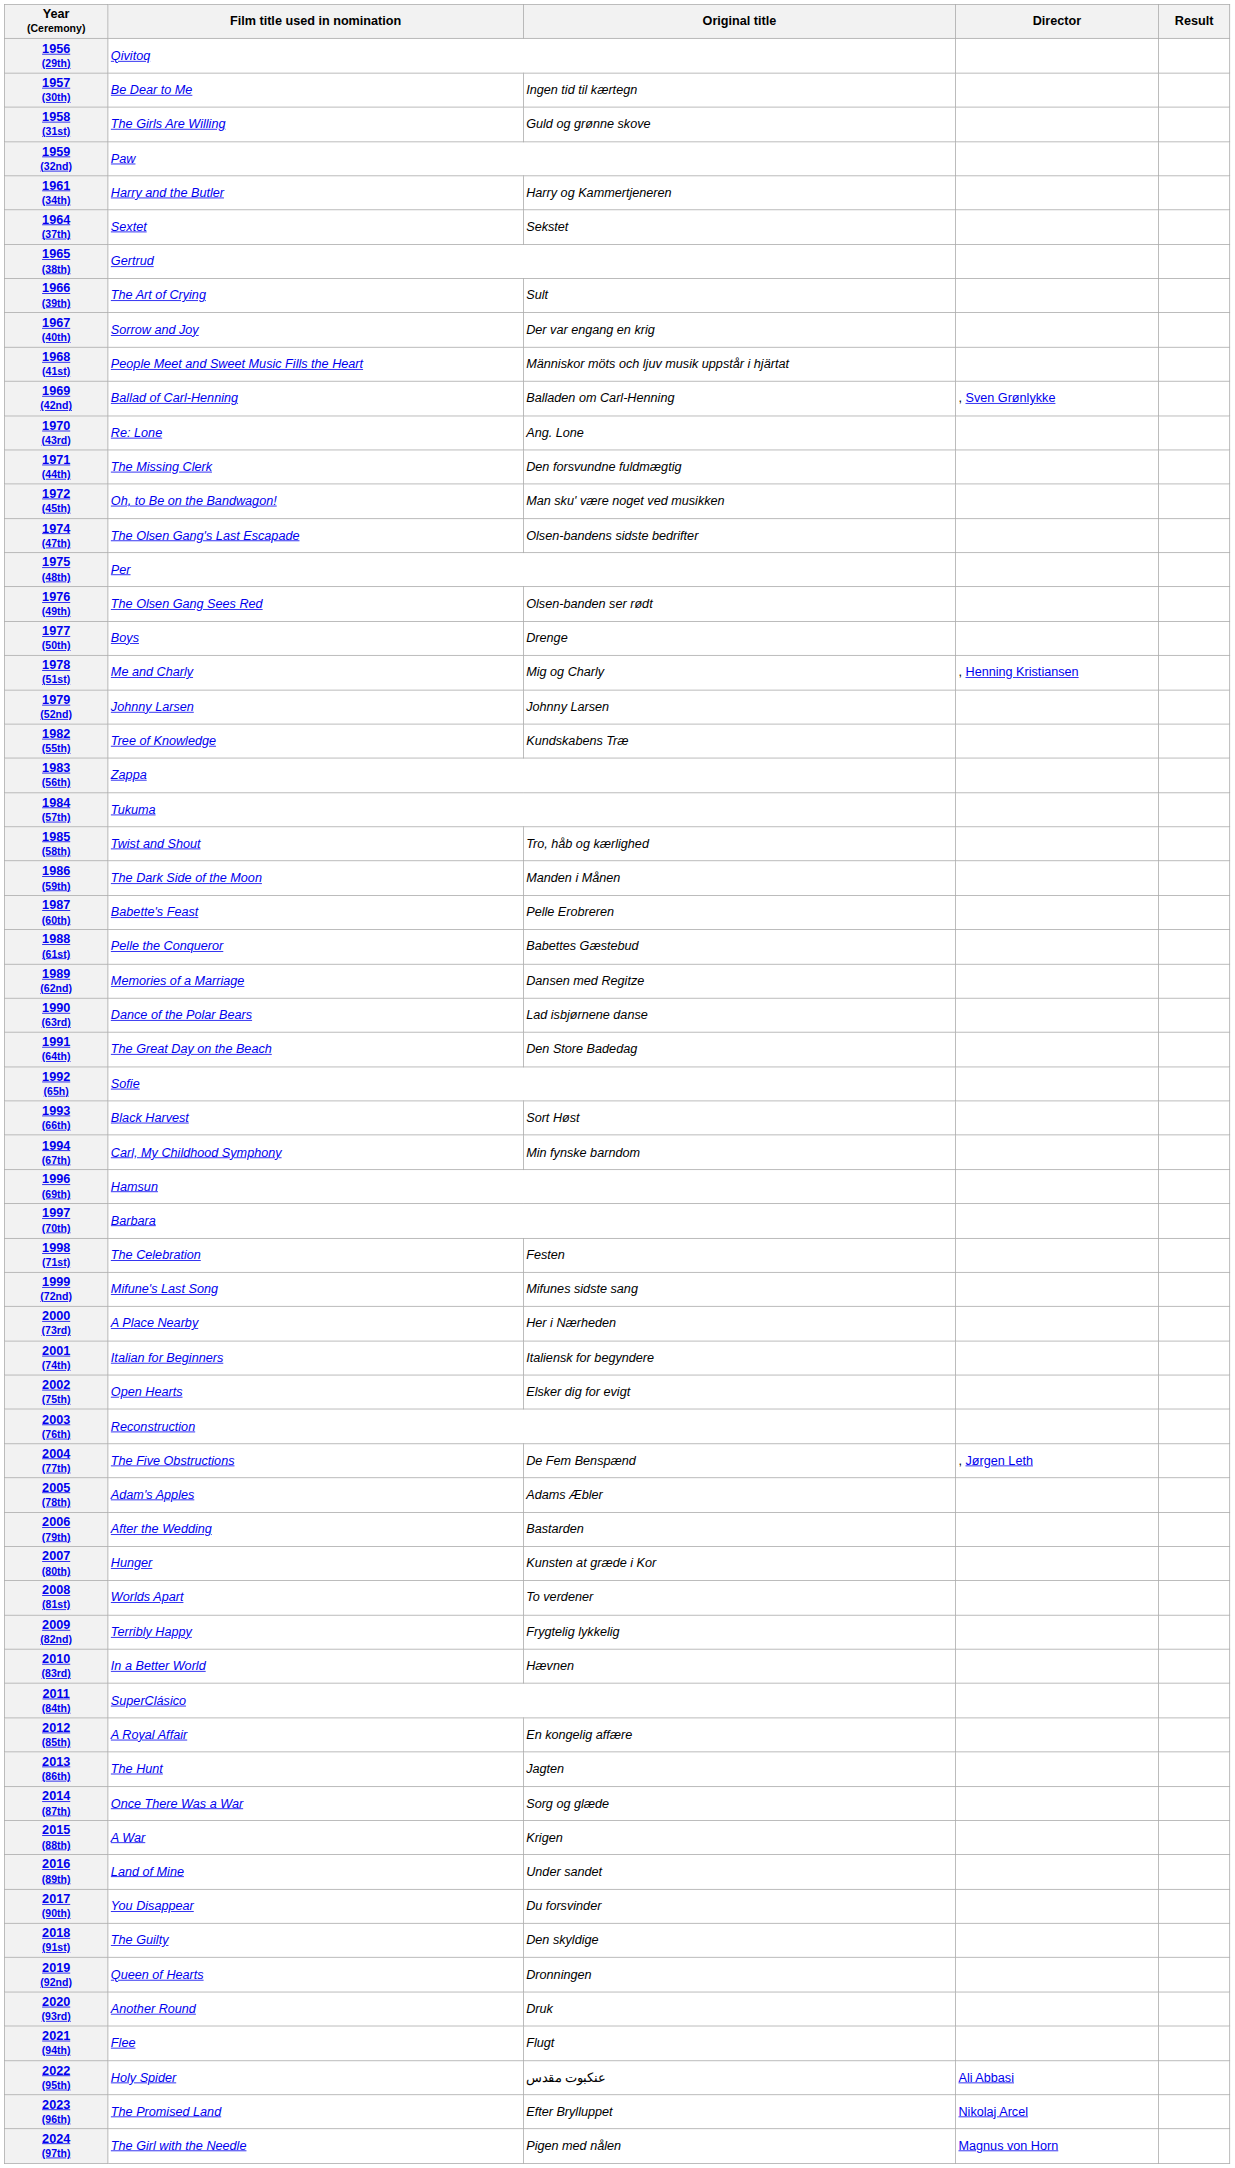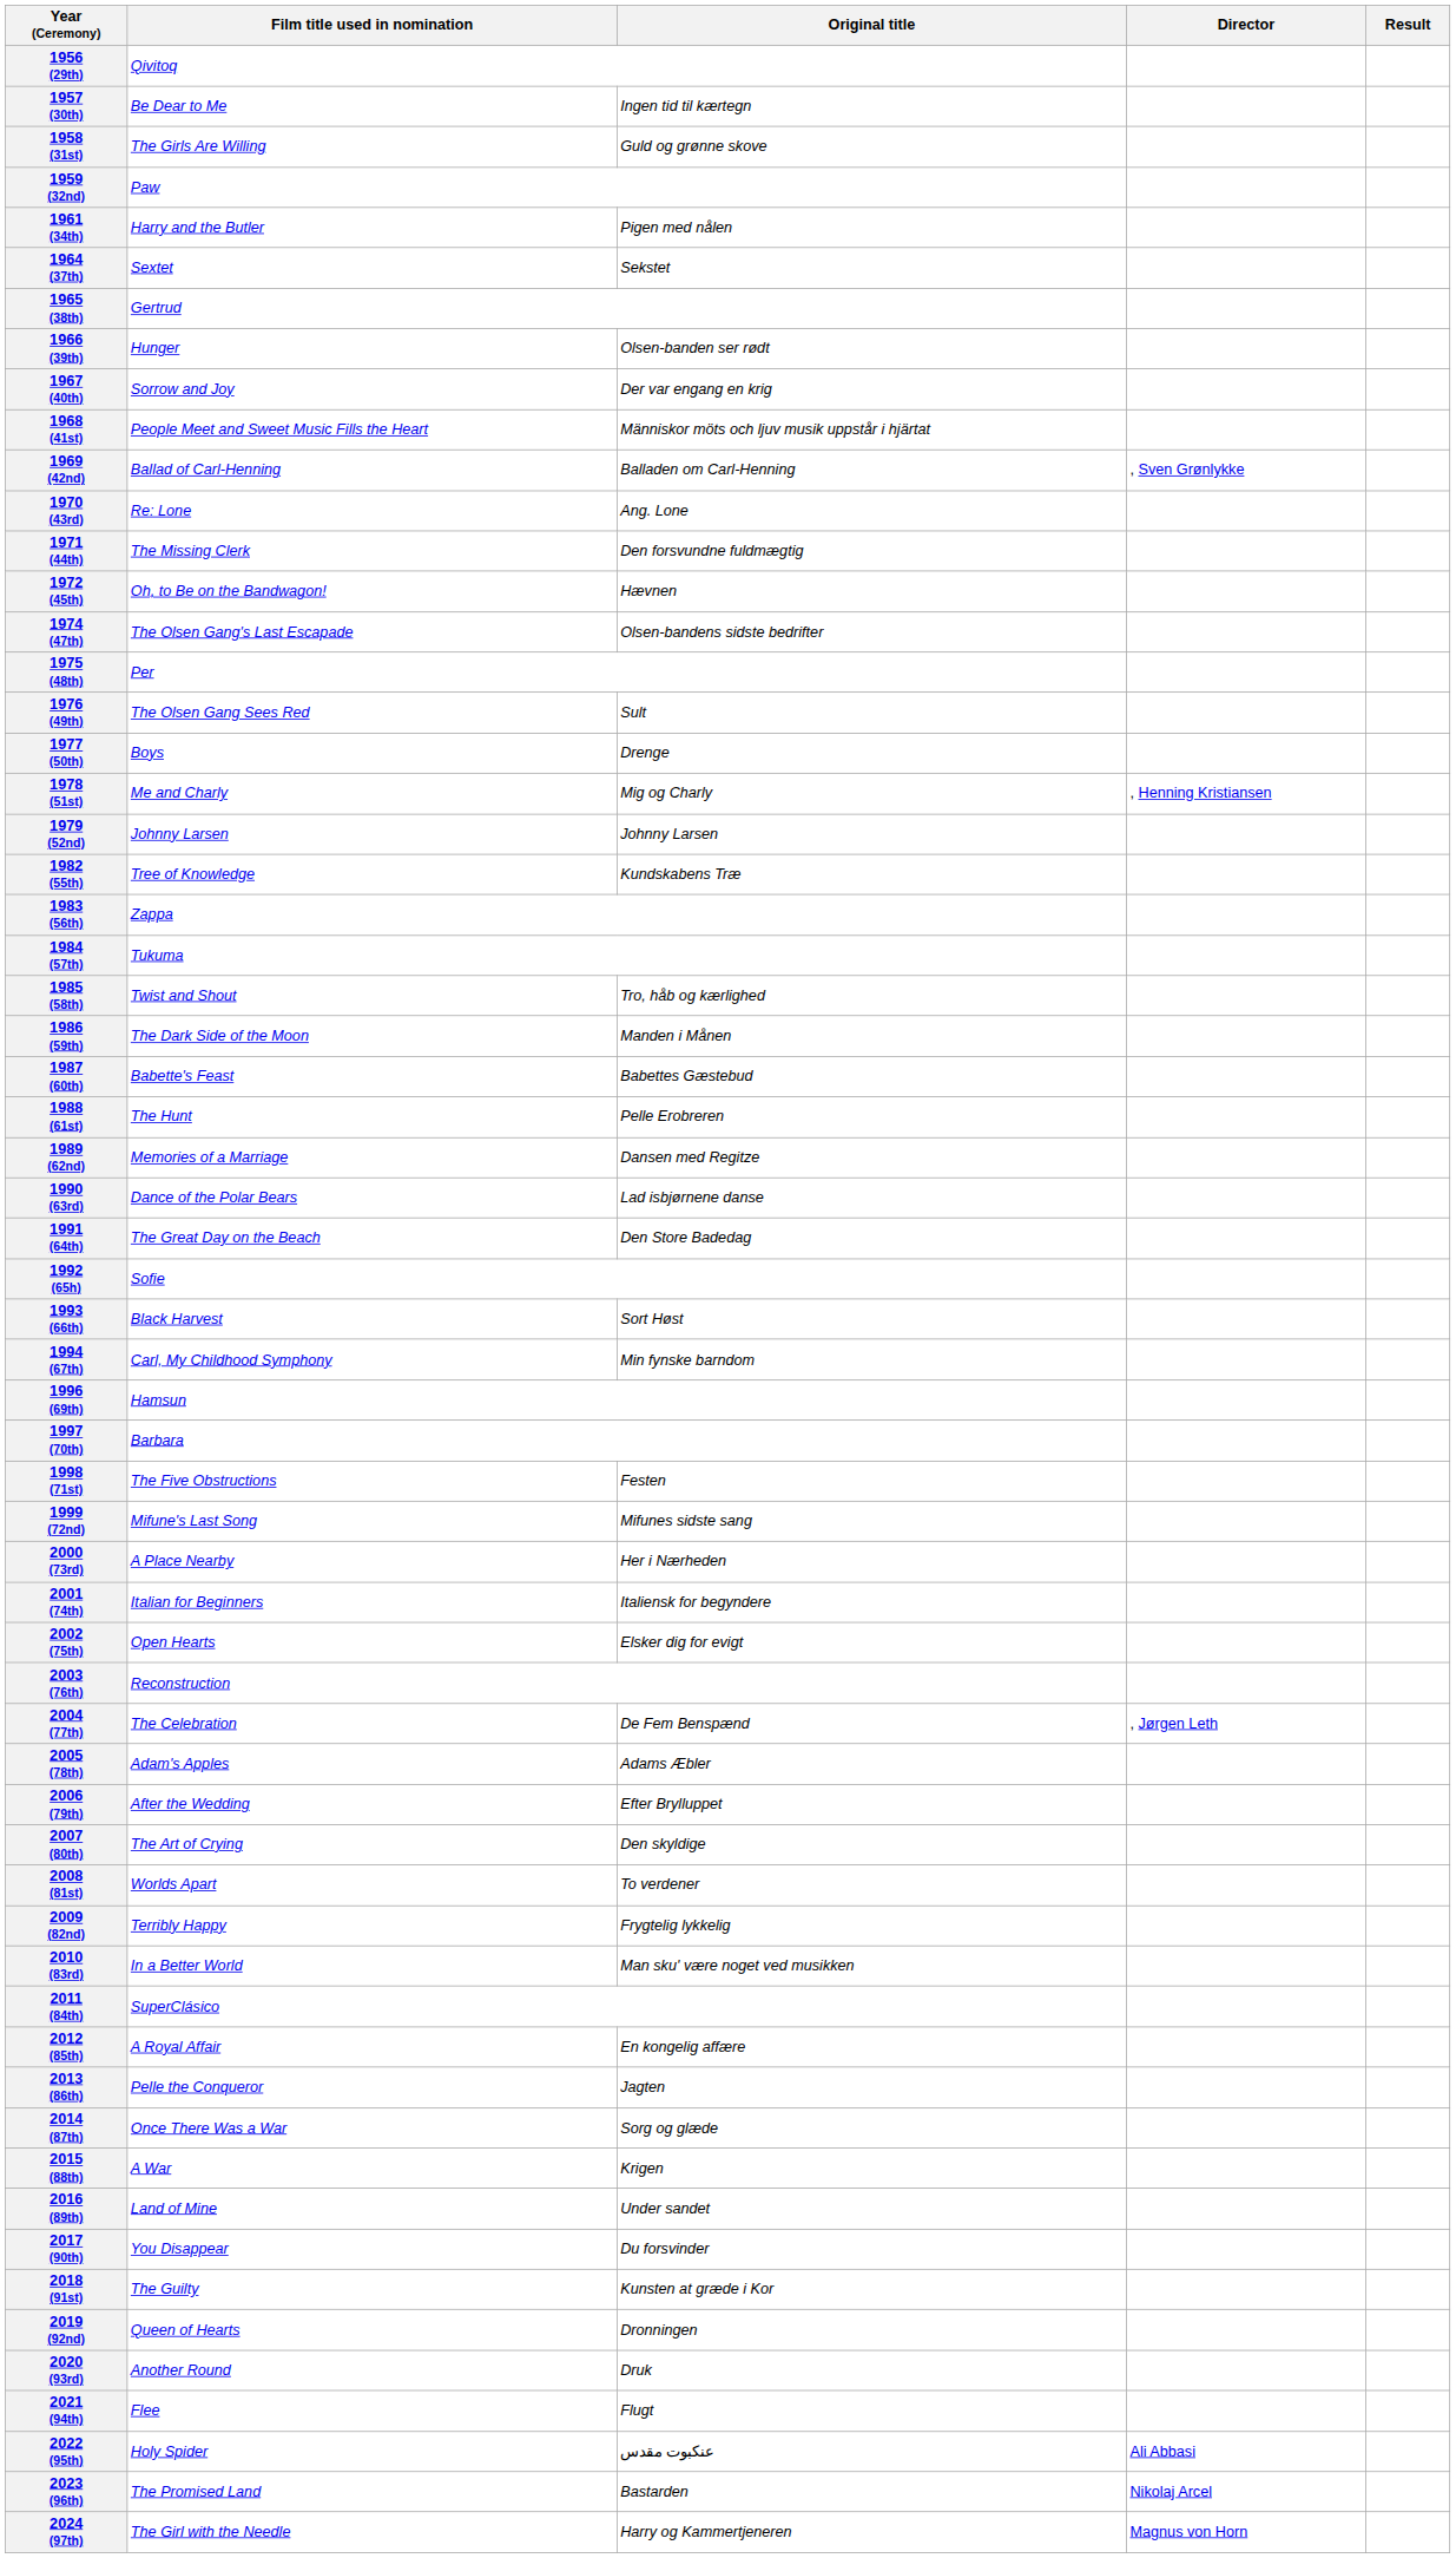1961 (34th) | Original title: Harry og Kammertjeneren -> Pigen med nålen
1966 (39th) | Film title used in nomination: The Art of Crying -> Hunger
1966 (39th) | Original title: Sult -> Olsen-banden ser rødt
1972 (45th) | Original title: Man sku' være noget ved musikken -> Hævnen
1976 (49th) | Original title: Olsen-banden ser rødt -> Sult
1987 (60th) | Original title: Pelle Erobreren -> Babettes Gæstebud
1988 (61st) | Film title used in nomination: Pelle the Conqueror -> The Hunt
1988 (61st) | Original title: Babettes Gæstebud -> Pelle Erobreren
1998 (71st) | Film title used in nomination: The Celebration -> The Five Obstructions
2004 (77th) | Film title used in nomination: The Five Obstructions -> The Celebration
2006 (79th) | Original title: Bastarden -> Efter Brylluppet
2007 (80th) | Film title used in nomination: Hunger -> The Art of Crying
2007 (80th) | Original title: Kunsten at græde i Kor -> Den skyldige
2010 (83rd) | Original title: Hævnen -> Man sku' være noget ved musikken
2013 (86th) | Film title used in nomination: The Hunt -> Pelle the Conqueror
2018 (91st) | Original title: Den skyldige -> Kunsten at græde i Kor
2023 (96th) | Original title: Efter Brylluppet -> Bastarden
2024 (97th) | Original title: Pigen med nålen -> Harry og Kammertjeneren
